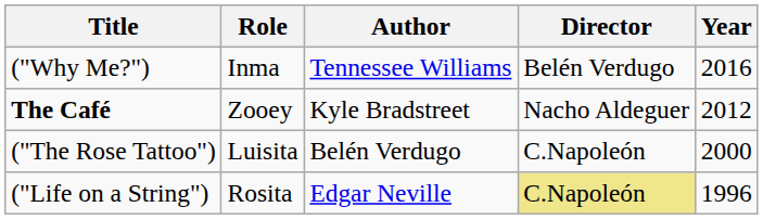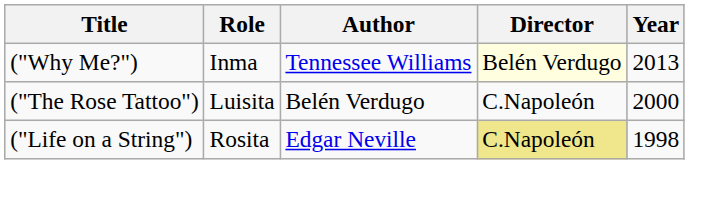("Why Me?") | Director: no background -> lightyellow background
("Why Me?") | Year: 2016 -> 2013
- row: The Café | Zooey | Kyle Bradstreet | Nacho Aldeguer | 2012
("Life on a String") | Year: 1996 -> 1998
